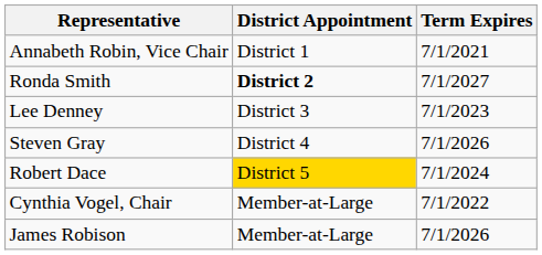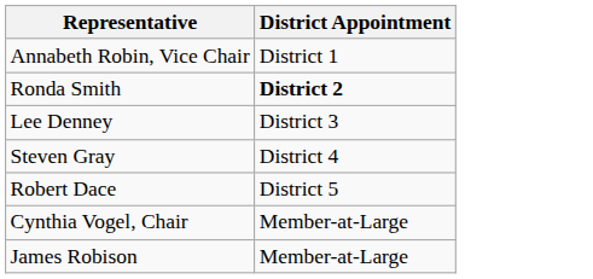- column: Term Expires | 7/1/2021 | 7/1/2027 | 7/1/2023 | 7/1/2026 | 7/1/2024 | 7/1/2022 | 7/1/2026
Robert Dace | District Appointment: gold background -> no background
